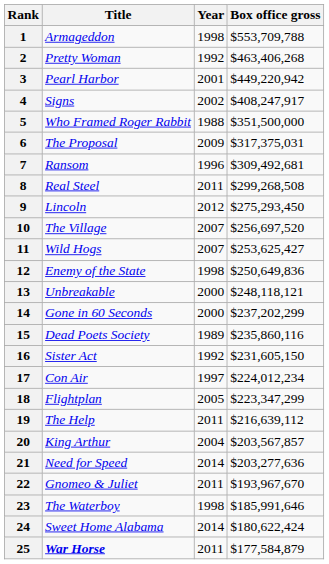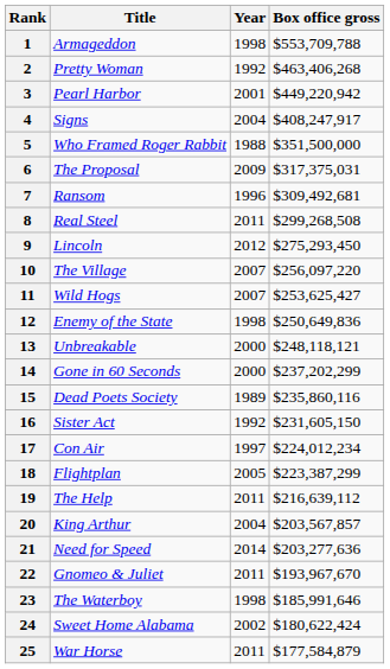4 | Year: 2002 -> 2004
10 | Box office gross: $256,697,520 -> $256,097,220
18 | Box office gross: $223,347,299 -> $223,387,299
24 | Year: 2014 -> 2002
25 | Title: bold -> normal
